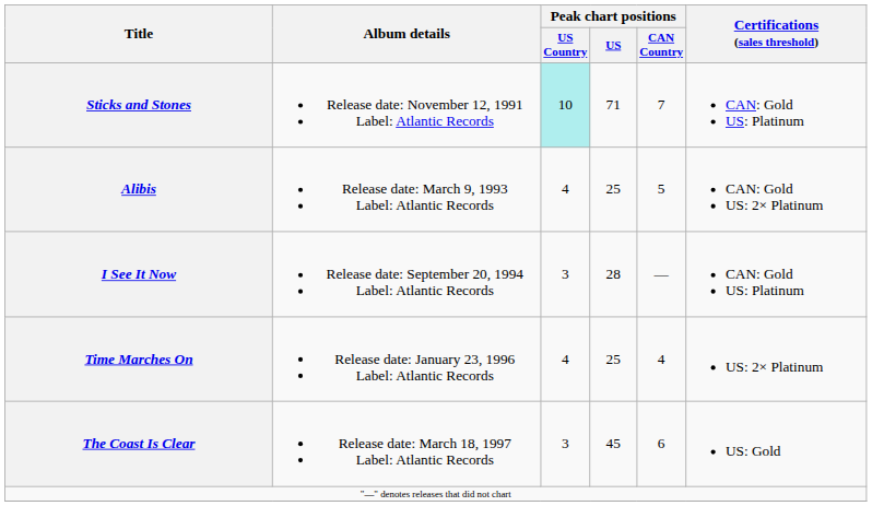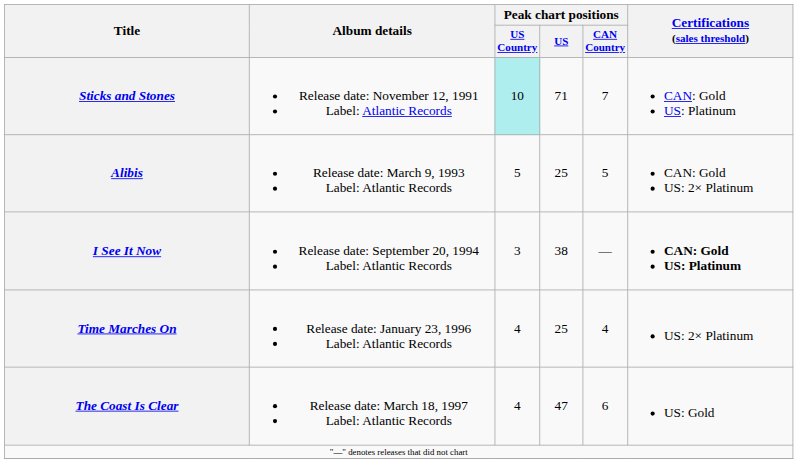Alibis | Peak chart positions / US Country: 4 -> 5
I See It Now | Peak chart positions / US: 28 -> 38
I See It Now | Certifications (sales threshold): normal -> bold
The Coast Is Clear | Peak chart positions / US Country: 3 -> 4
The Coast Is Clear | Peak chart positions / US: 45 -> 47
